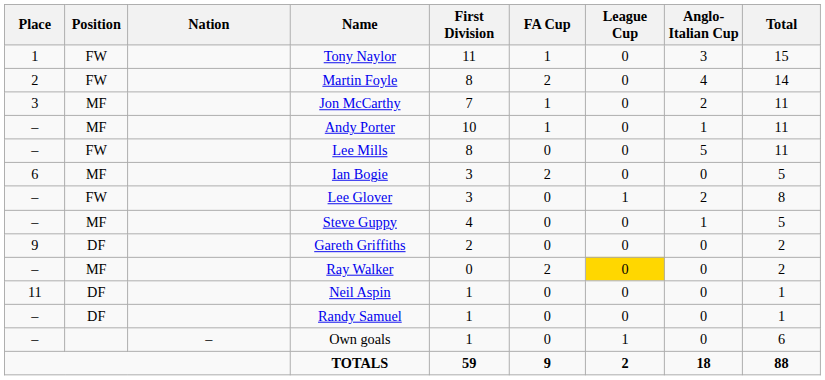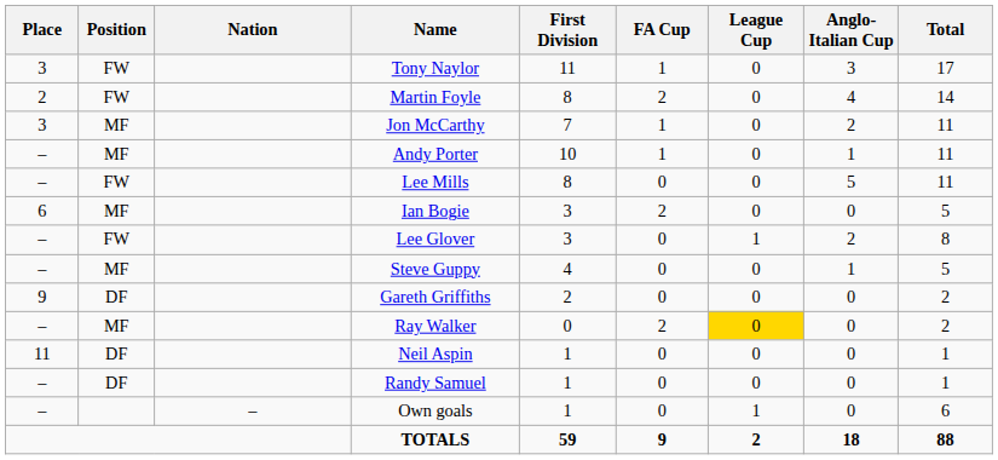Tony Naylor | Place: 1 -> 3
Tony Naylor | Total: 15 -> 17
